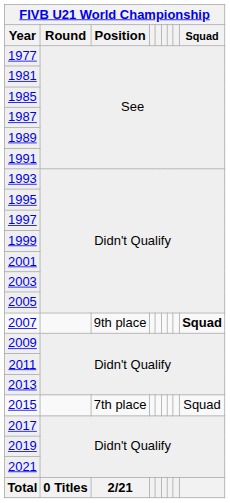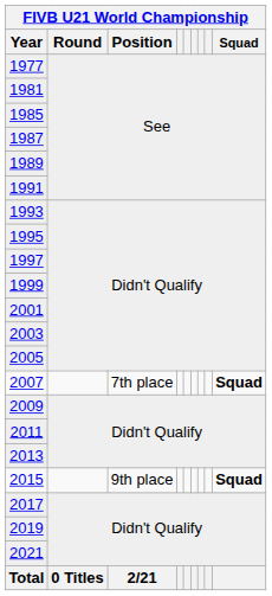2007 | FIVB U21 World Championship / Position: 9th place -> 7th place
2015 | FIVB U21 World Championship / Position: 7th place -> 9th place
2015 | FIVB U21 World Championship / Squad: normal -> bold
